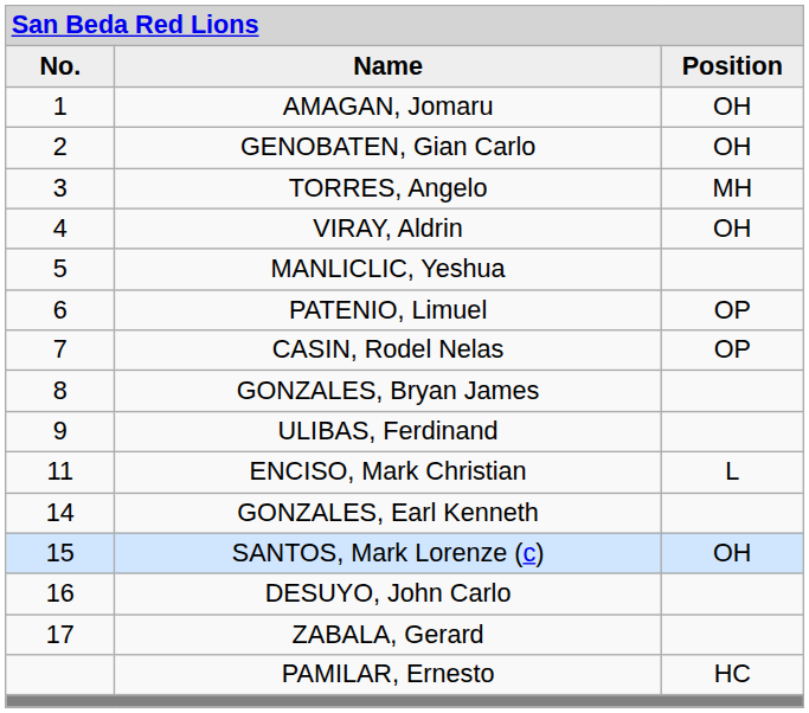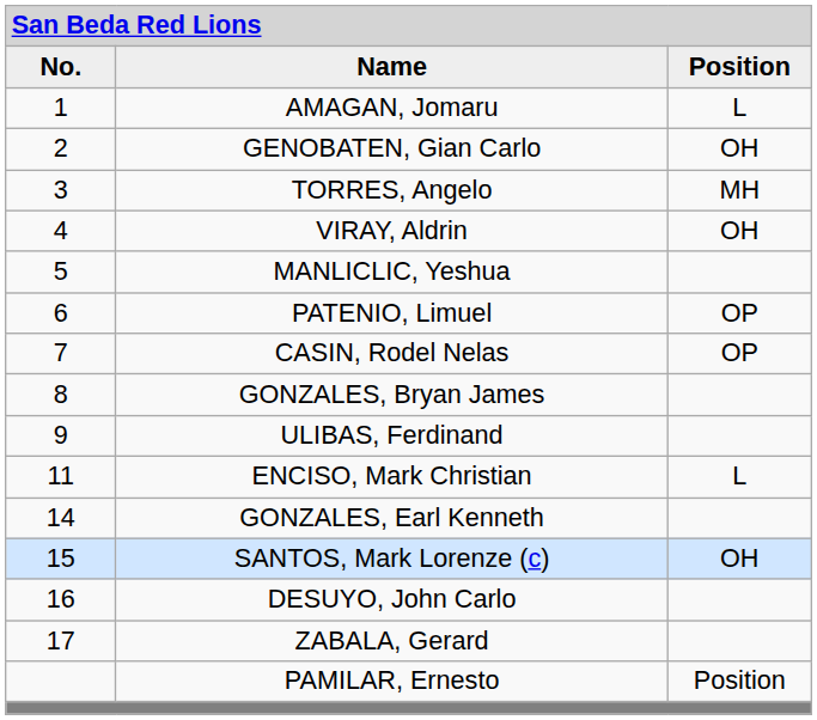AMAGAN, Jomaru | column 3: OH -> L
PAMILAR, Ernesto | column 3: HC -> Position
